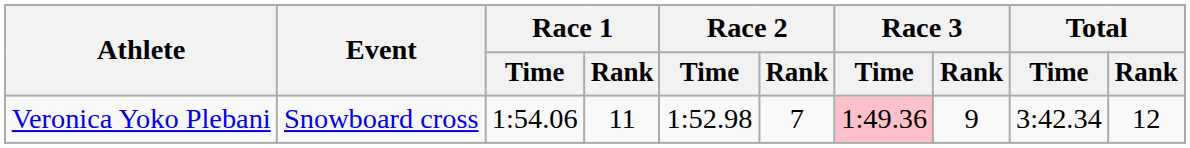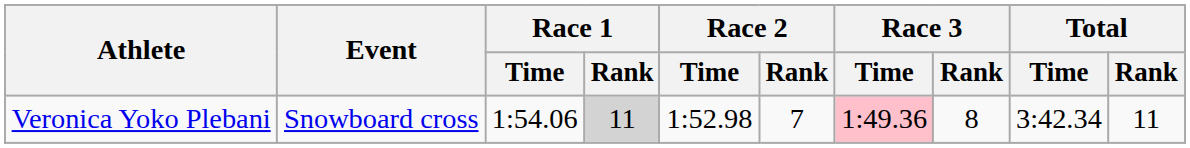Veronica Yoko Plebani | Race 1 / Rank: no background -> lightgrey background
Veronica Yoko Plebani | Race 3 / Rank: 9 -> 8
Veronica Yoko Plebani | Total / Rank: 12 -> 11
